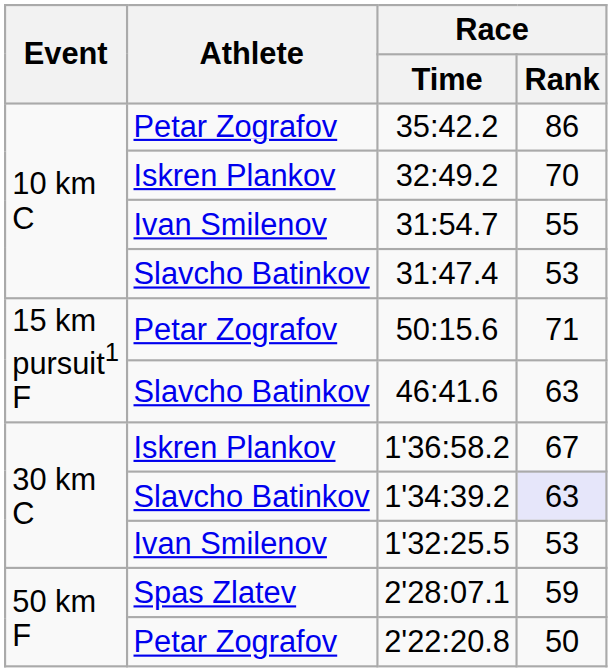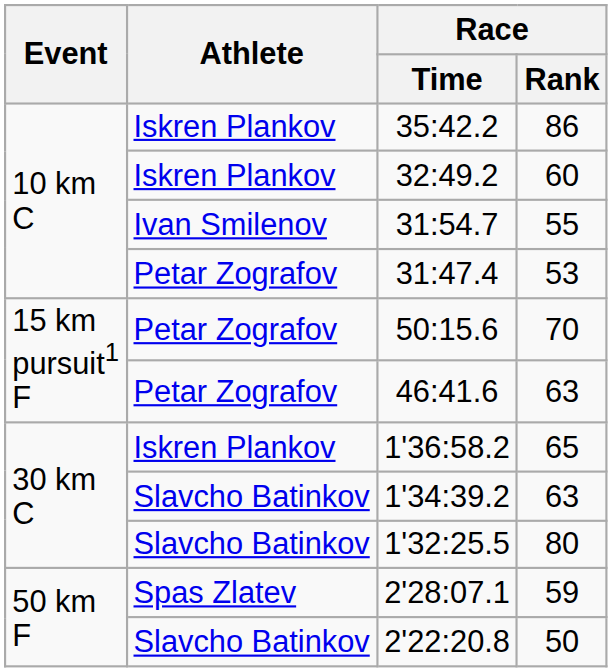35:42.2 | Athlete: Petar Zografov -> Iskren Plankov
32:49.2 | Race / Rank: 70 -> 60
31:47.4 | Athlete: Slavcho Batinkov -> Petar Zografov
50:15.6 | Race / Rank: 71 -> 70
46:41.6 | Athlete: Slavcho Batinkov -> Petar Zografov
1'36:58.2 | Race / Rank: 67 -> 65
1'34:39.2 | Race / Rank: lavender background -> no background
1'32:25.5 | Athlete: Ivan Smilenov -> Slavcho Batinkov
1'32:25.5 | Race / Rank: 53 -> 80
2'22:20.8 | Athlete: Petar Zografov -> Slavcho Batinkov
